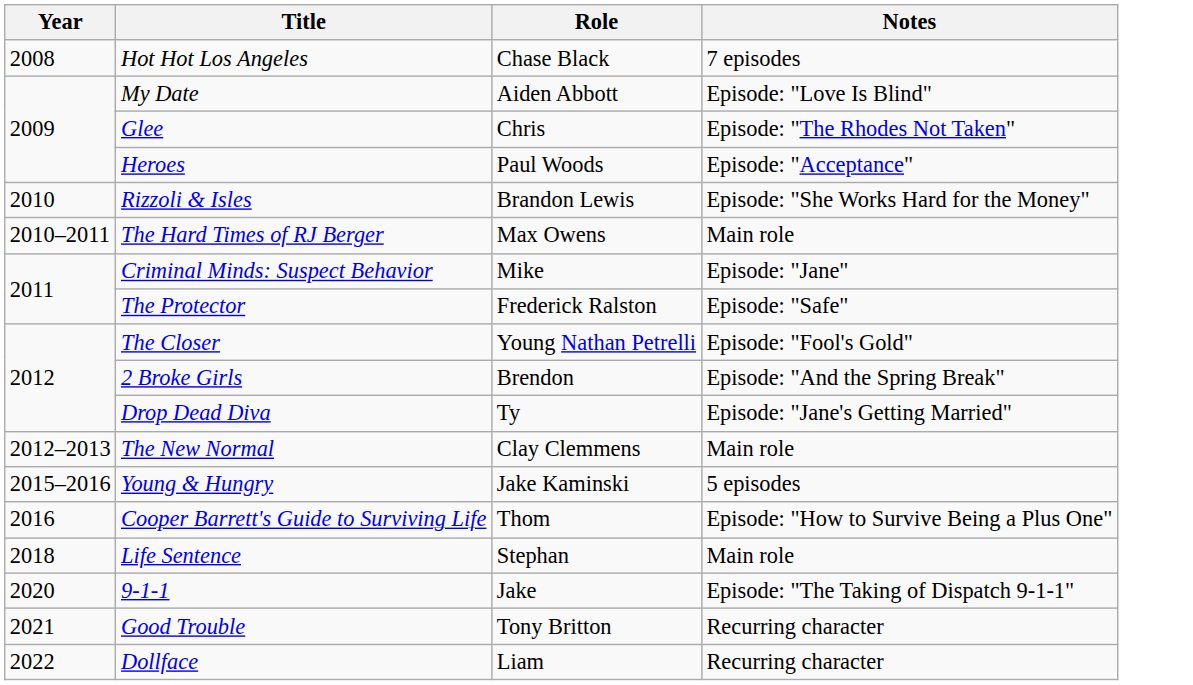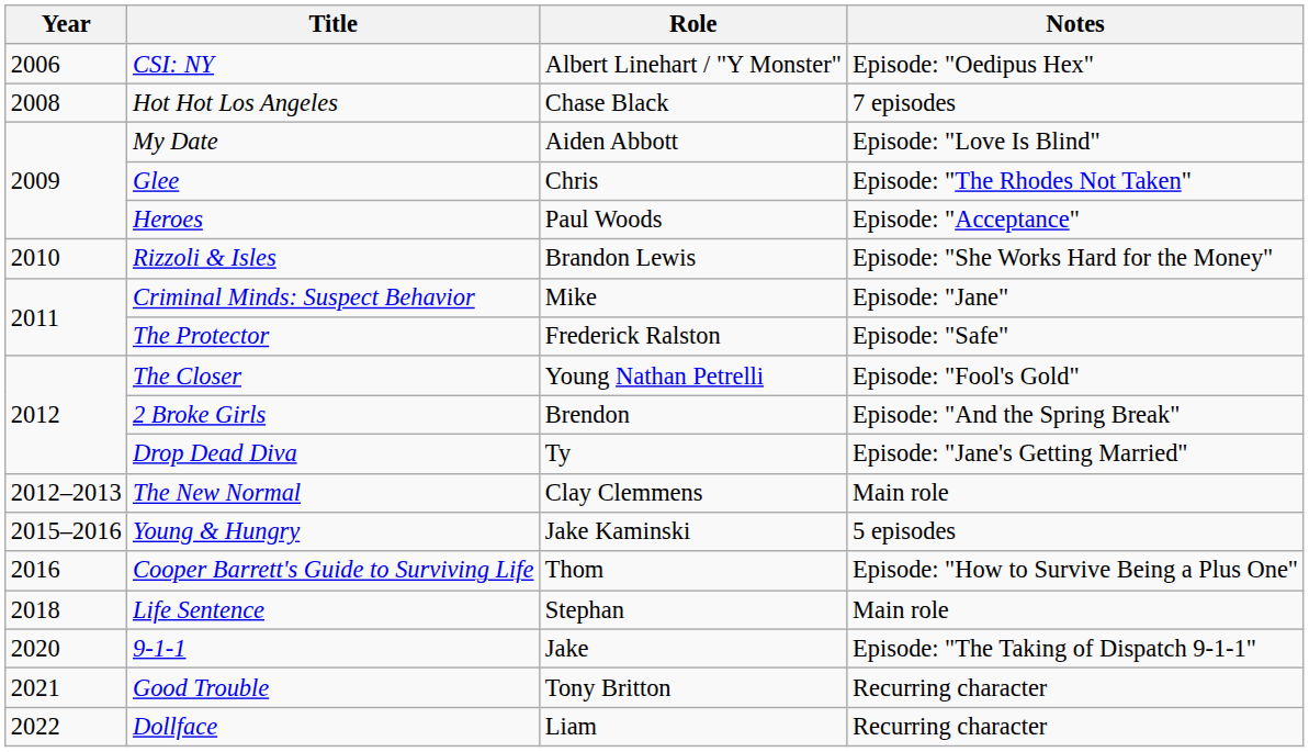+ row: 2006 | CSI: NY | Albert Linehart / "Y Monster" | Episode: "Oedipus Hex"
- row: 2010–2011 | The Hard Times of RJ Berger | Max Owens | Main role
